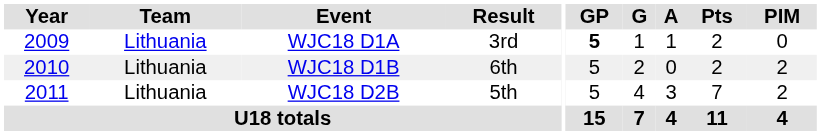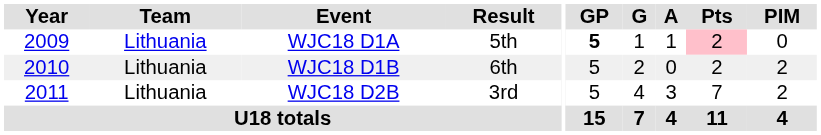WJC18 D1A | Result: 3rd -> 5th
WJC18 D1A | Pts: no background -> pink background
WJC18 D2B | Result: 5th -> 3rd
